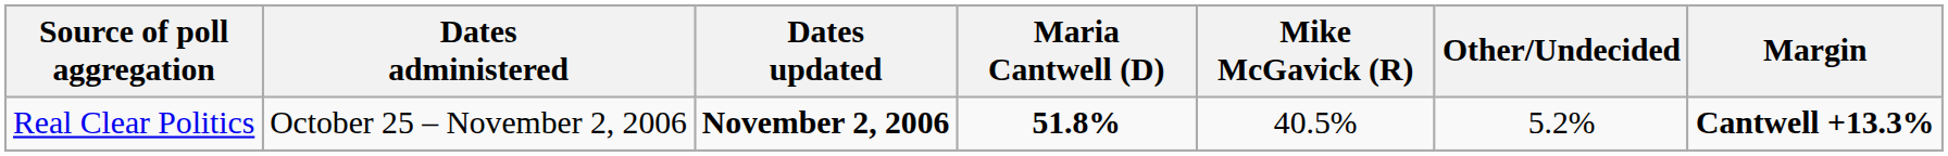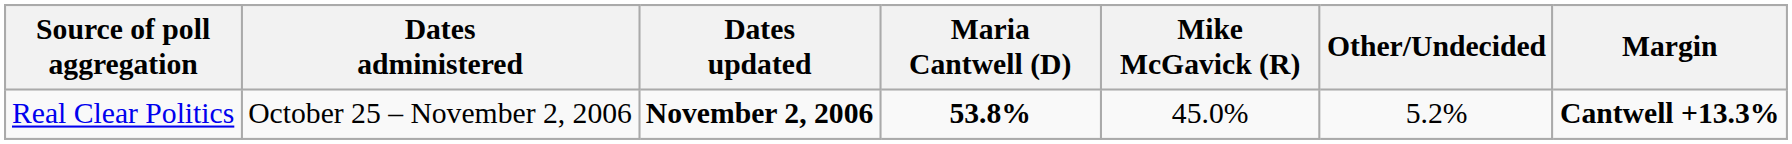Real Clear Politics | Maria Cantwell (D): 51.8% -> 53.8%
Real Clear Politics | Mike McGavick (R): 40.5% -> 45.0%
